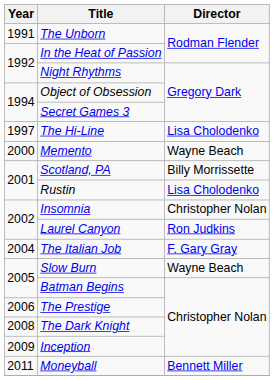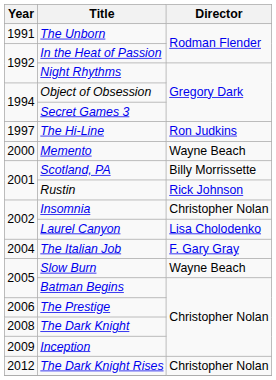The Hi-Line | Director: Lisa Cholodenko -> Ron Judkins
Rustin | Director: Lisa Cholodenko -> Rick Johnson
Laurel Canyon | Director: Ron Judkins -> Lisa Cholodenko
- row: 2011 | Moneyball | Bennett Miller
+ row: 2012 | The Dark Knight Rises | Christopher Nolan
